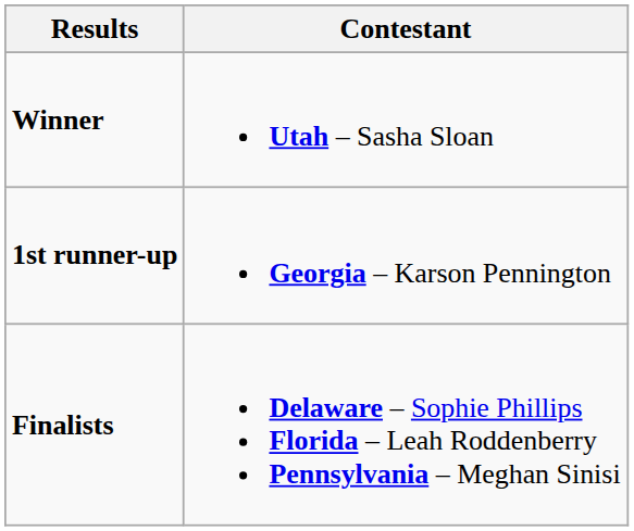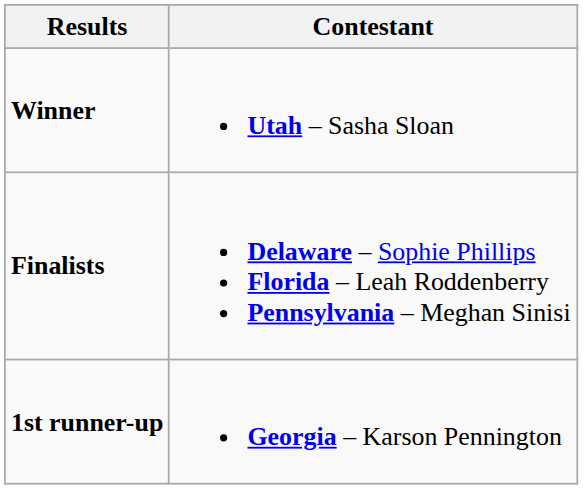rows swapped: 1st runner-up <-> Finalists
